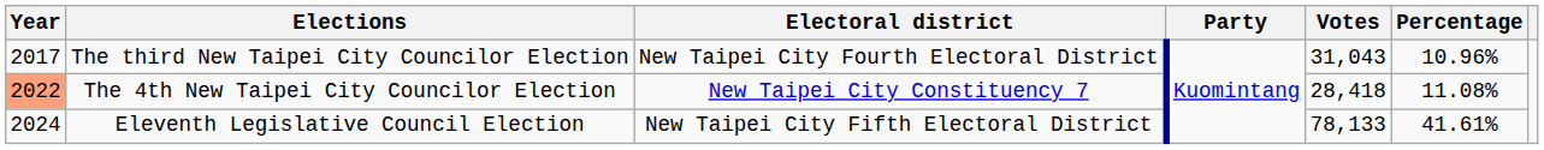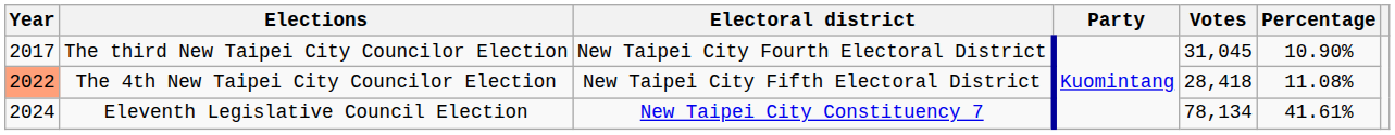The third New Taipei City Councilor Election | Votes: 31,043 -> 31,045
The third New Taipei City Councilor Election | Percentage: 10.96% -> 10.90%
The 4th New Taipei City Councilor Election | Electoral district: New Taipei City Constituency 7 -> New Taipei City Fifth Electoral District
Eleventh Legislative Council Election | Electoral district: New Taipei City Fifth Electoral District -> New Taipei City Constituency 7
Eleventh Legislative Council Election | Votes: 78,133 -> 78,134
